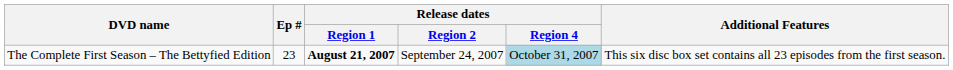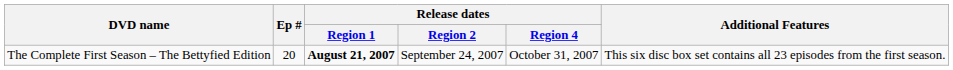The Complete First Season – The Bettyfied Edition | Ep #: 23 -> 20
The Complete First Season – The Bettyfied Edition | Release dates / Region 4: lightblue background -> no background
